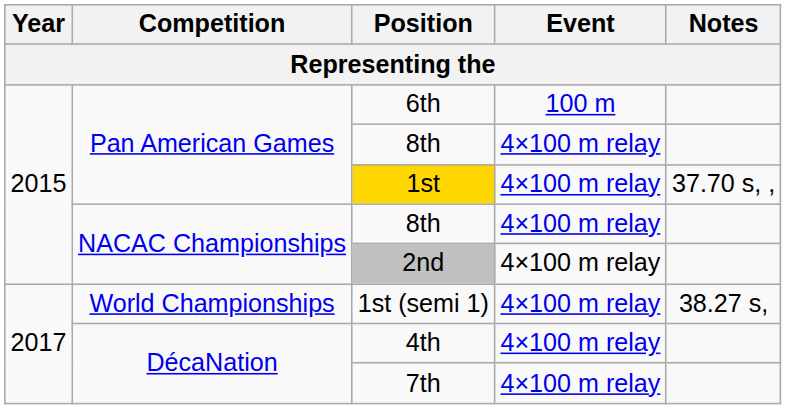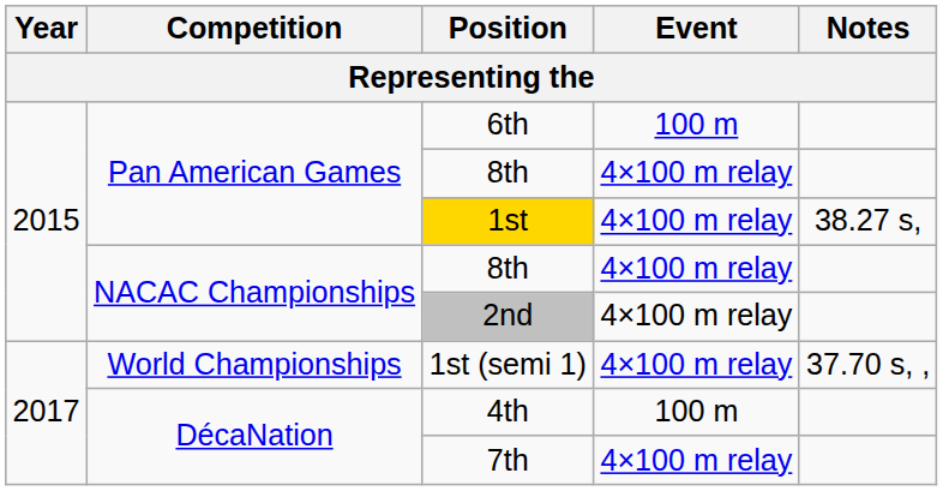1st | Notes: 37.70 s, , -> 38.27 s,
1st (semi 1) | Notes: 38.27 s, -> 37.70 s, ,
4th | Event: 4×100 m relay -> 100 m
